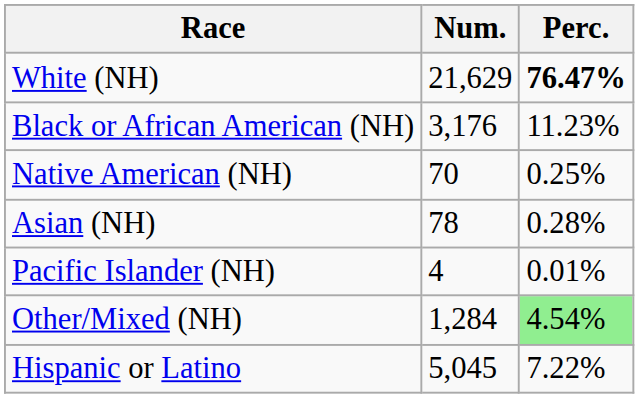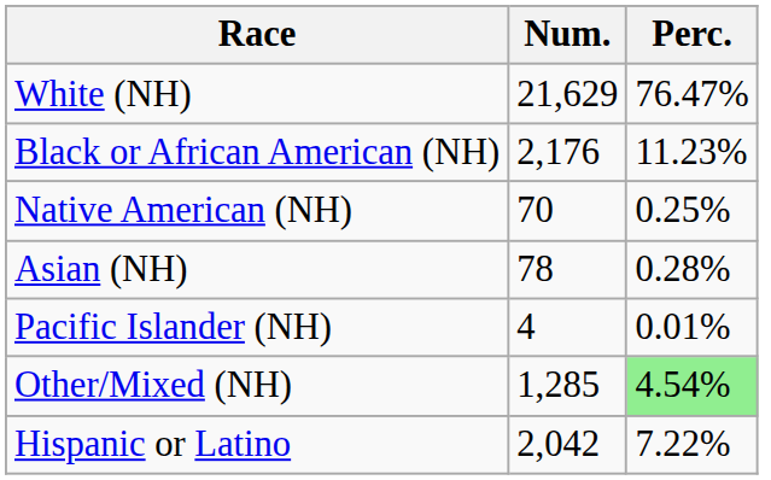White (NH) | Perc.: bold -> normal
Black or African American (NH) | Num.: 3,176 -> 2,176
Other/Mixed (NH) | Num.: 1,284 -> 1,285
Hispanic or Latino | Num.: 5,045 -> 2,042
